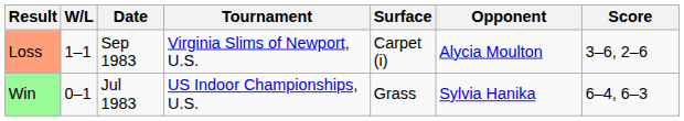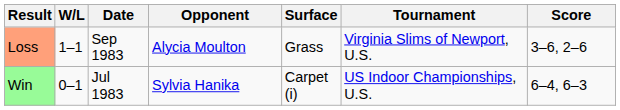columns swapped: Tournament <-> Opponent
Loss | Surface: Carpet (i) -> Grass
Win | Surface: Grass -> Carpet (i)
